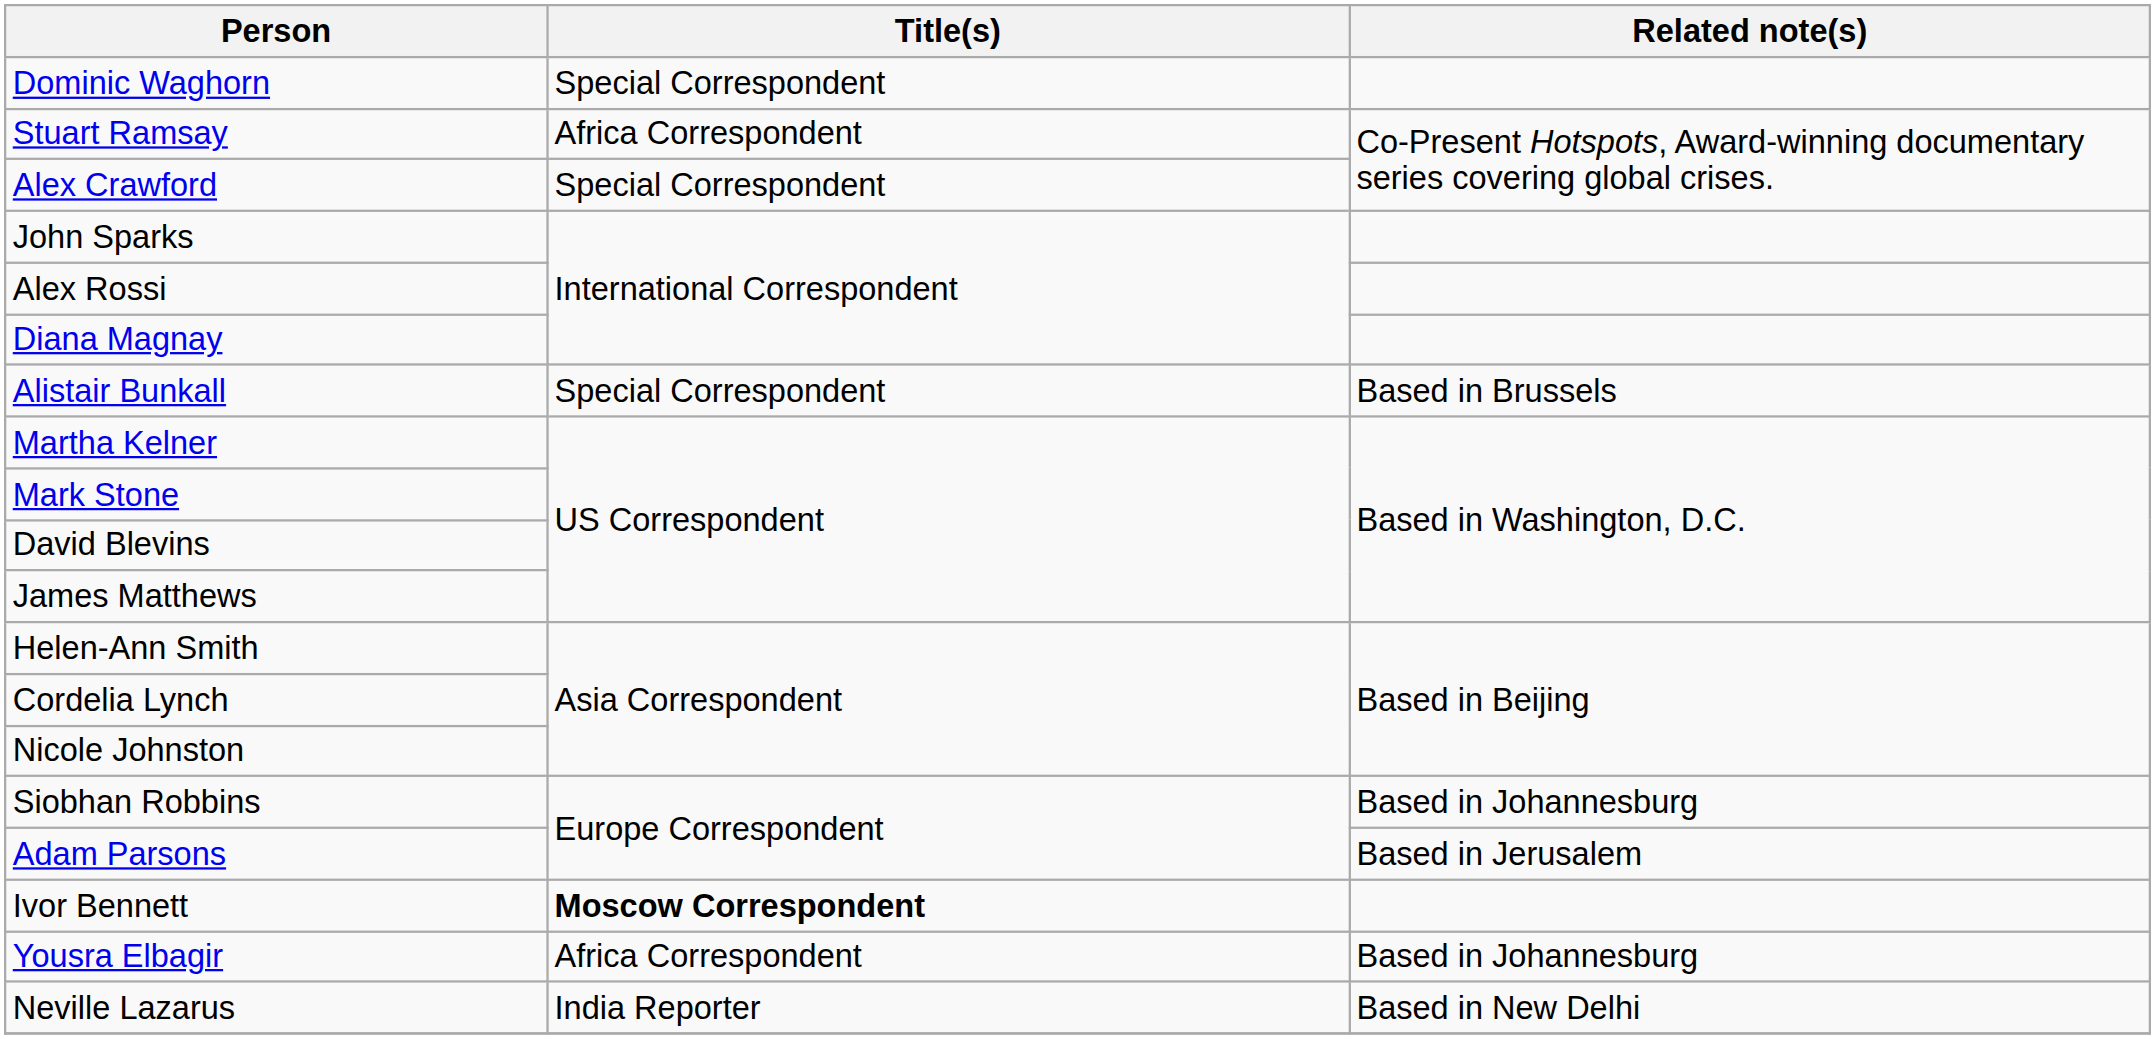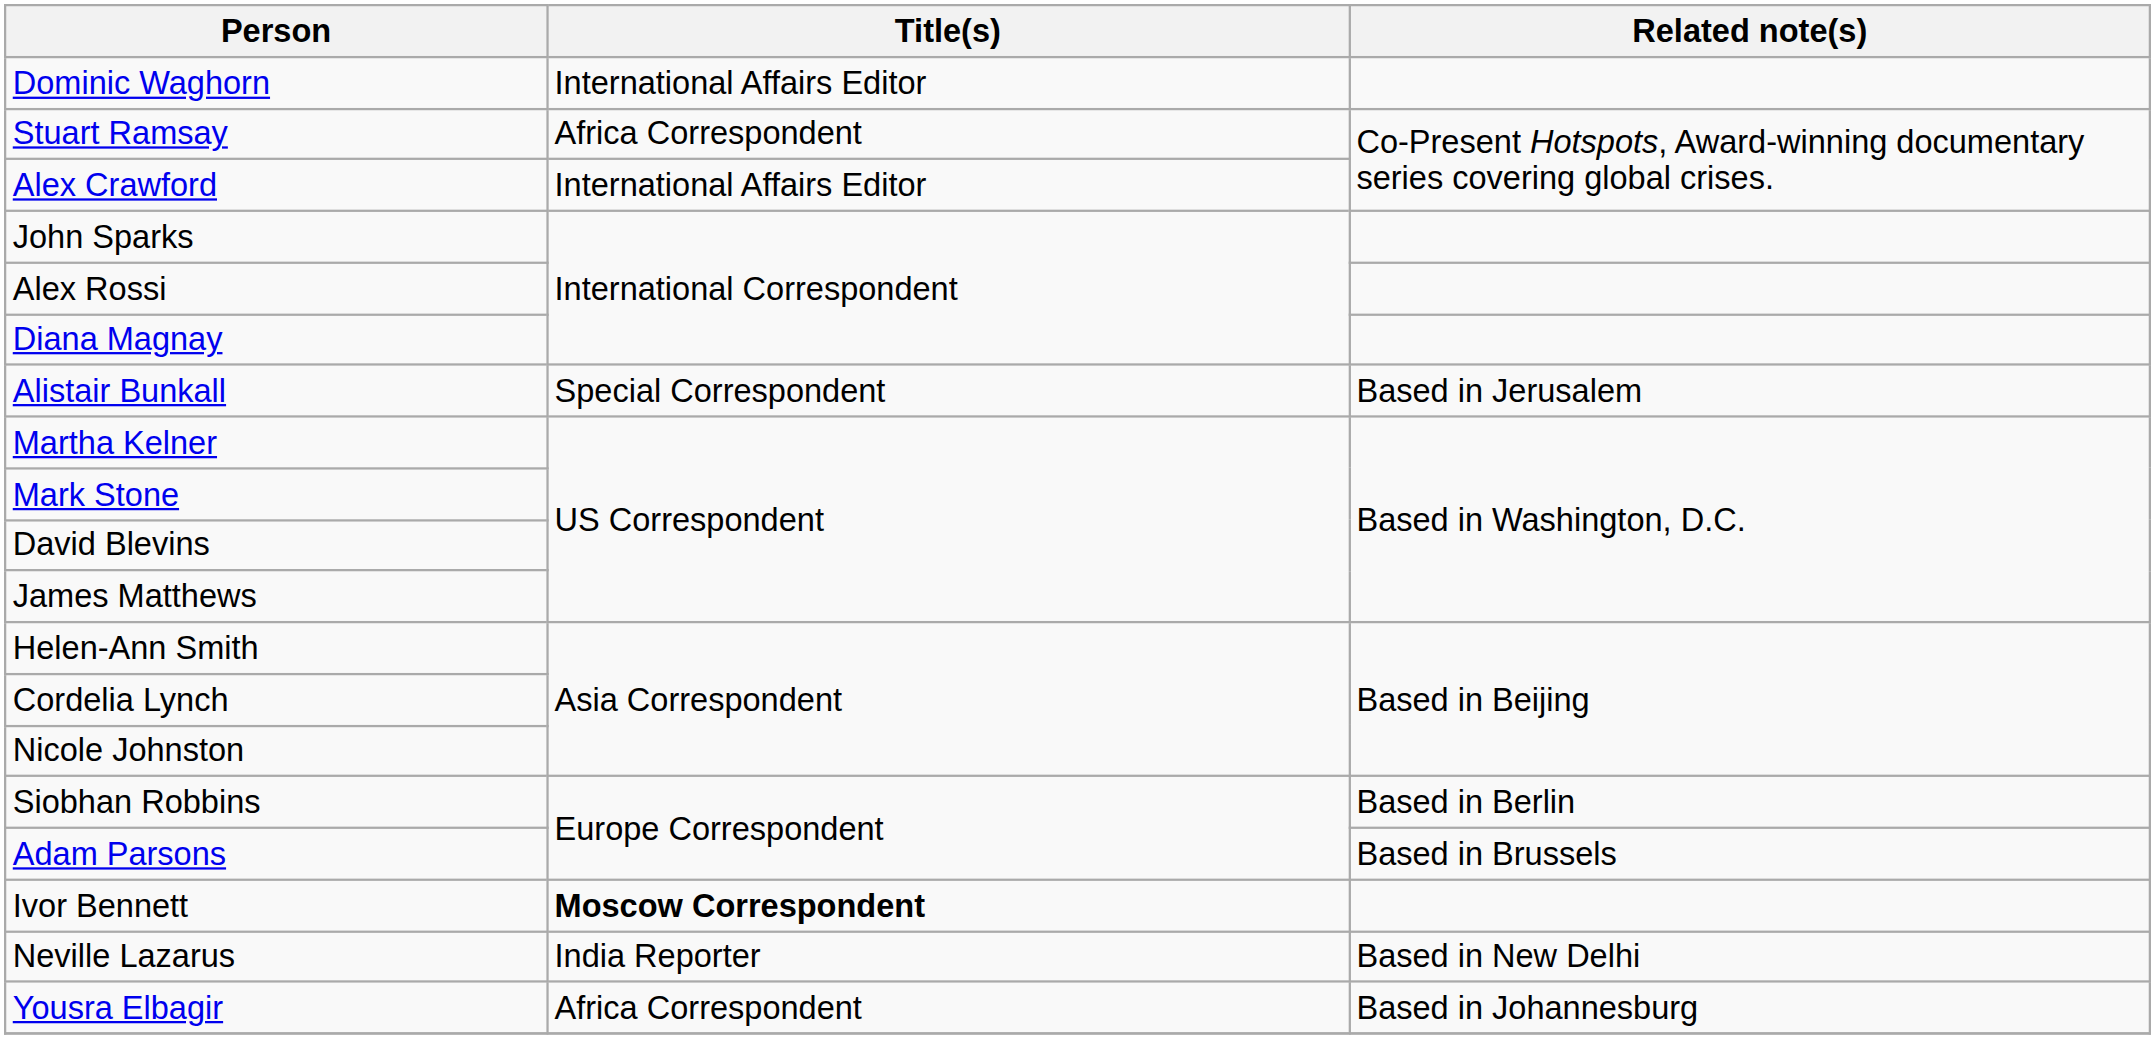Dominic Waghorn | Title(s): Special Correspondent -> International Affairs Editor
Alex Crawford | Title(s): Special Correspondent -> International Affairs Editor
Alistair Bunkall | Related note(s): Based in Brussels -> Based in Jerusalem
Siobhan Robbins | Related note(s): Based in Johannesburg -> Based in Berlin
Adam Parsons | Related note(s): Based in Jerusalem -> Based in Brussels
rows swapped: Yousra Elbagir <-> Neville Lazarus
